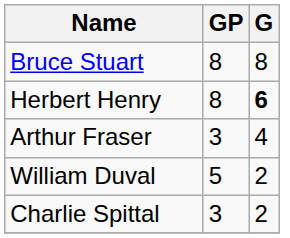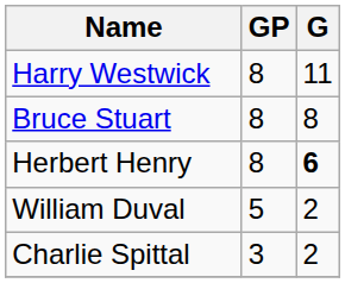+ row: Harry Westwick | 8 | 11
- row: Arthur Fraser | 3 | 4
